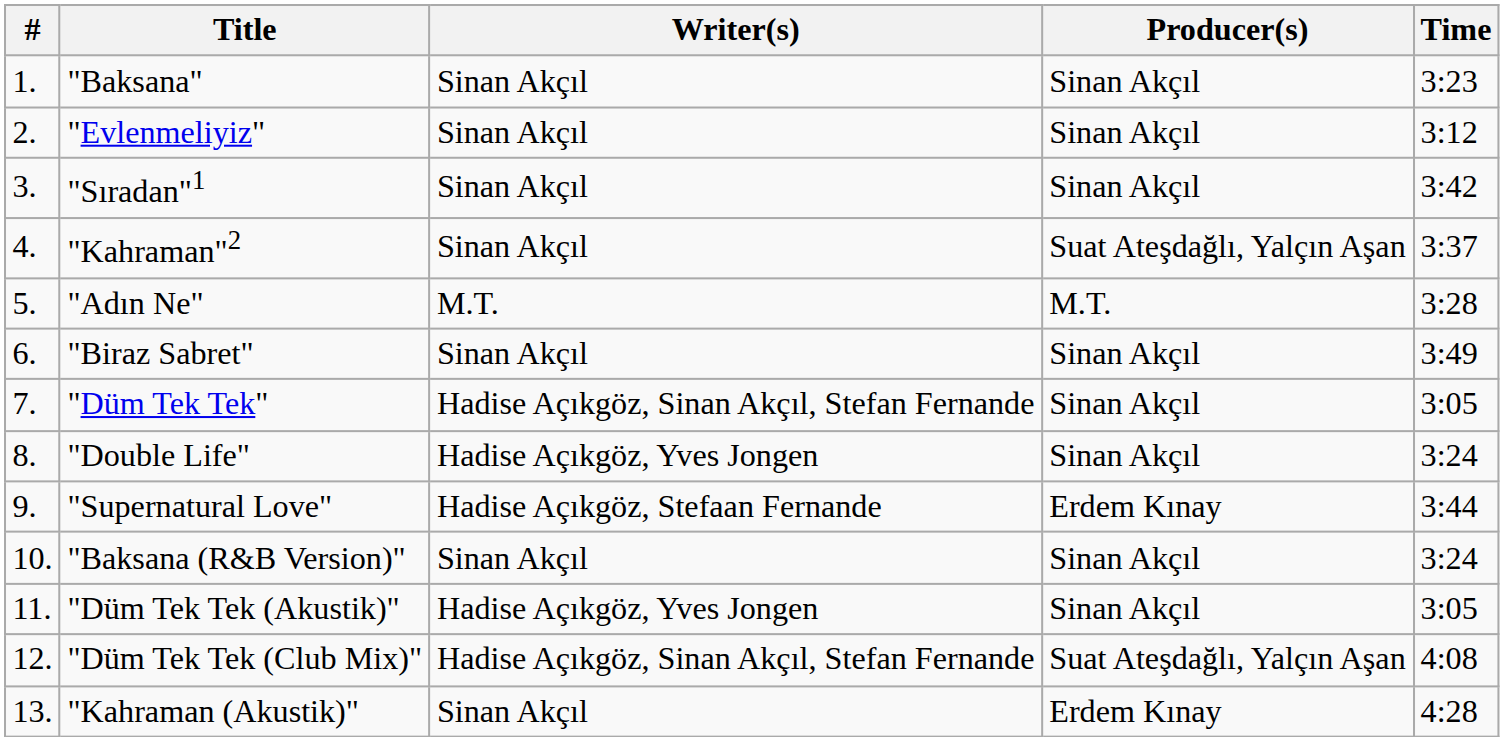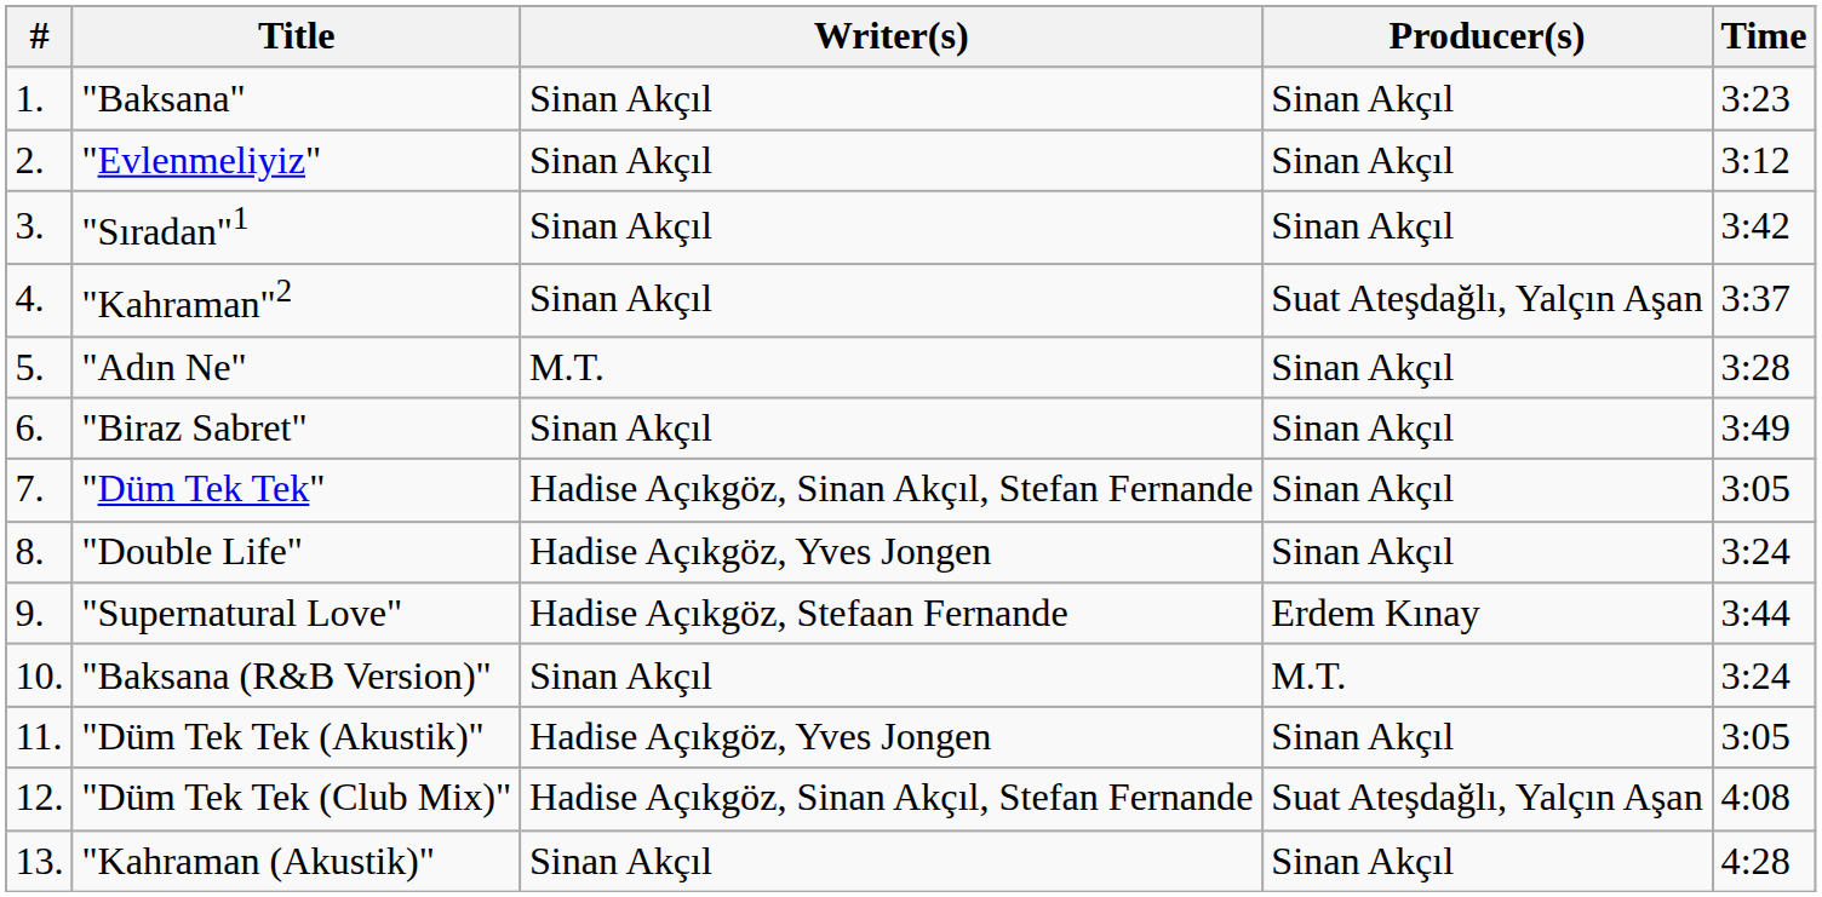"Adın Ne" | Producer(s): M.T. -> Sinan Akçıl
"Baksana (R&B Version)" | Producer(s): Sinan Akçıl -> M.T.
"Kahraman (Akustik)" | Producer(s): Erdem Kınay -> Sinan Akçıl
